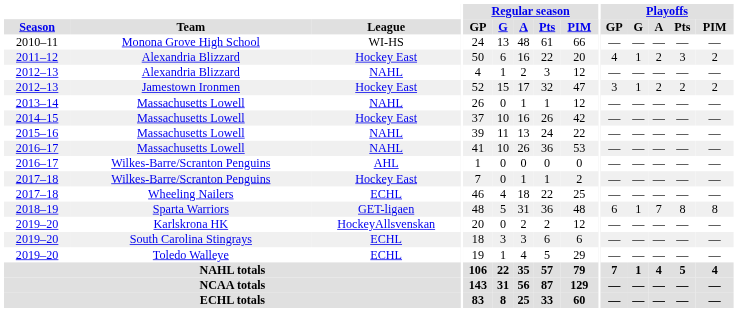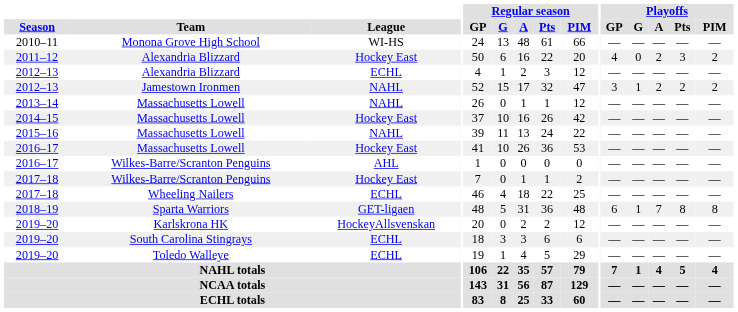2011–12 | Playoffs / G: 1 -> 0
2012–13 / Alexandria Blizzard | League: NAHL -> ECHL
2012–13 / Jamestown Ironmen | League: Hockey East -> NAHL
2016–17 / Massachusetts Lowell | League: NAHL -> Hockey East
